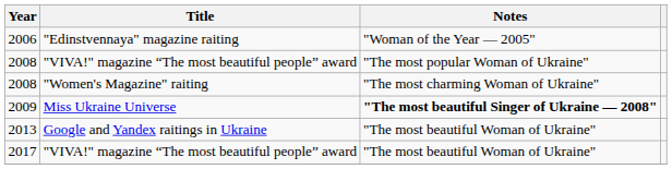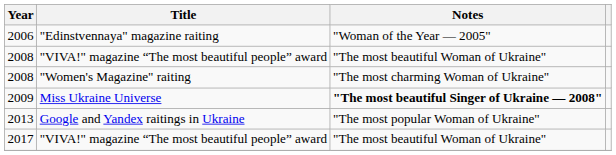2008 / "VIVA!" magazine “The most beautiful people” award | Notes: "The most popular Woman of Ukraine" -> "The most beautiful Woman of Ukraine"
2013 | Notes: "The most beautiful Woman of Ukraine" -> "The most popular Woman of Ukraine"
